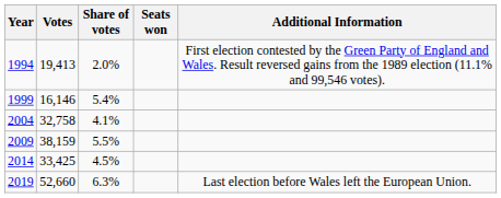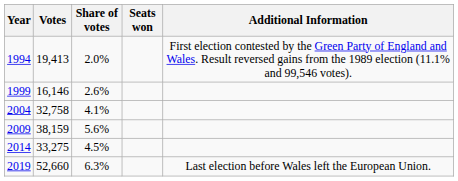1999 | Share of votes: 5.4% -> 2.6%
2009 | Share of votes: 5.5% -> 5.6%
2014 | Votes: 33,425 -> 33,275
